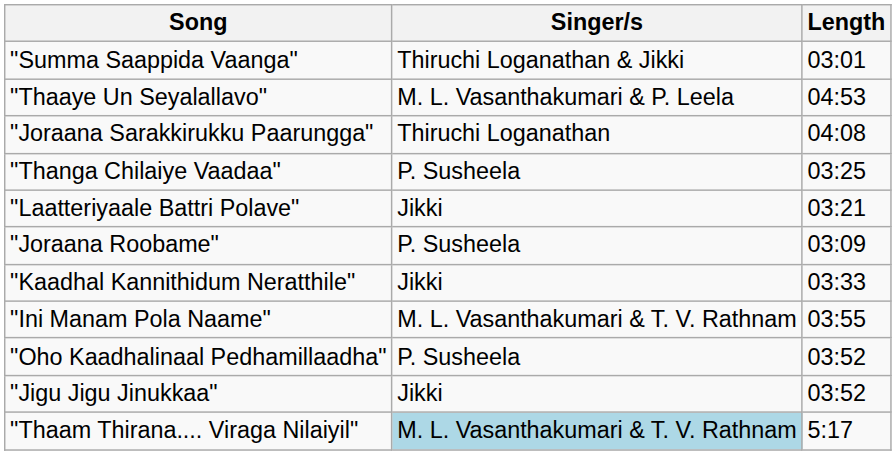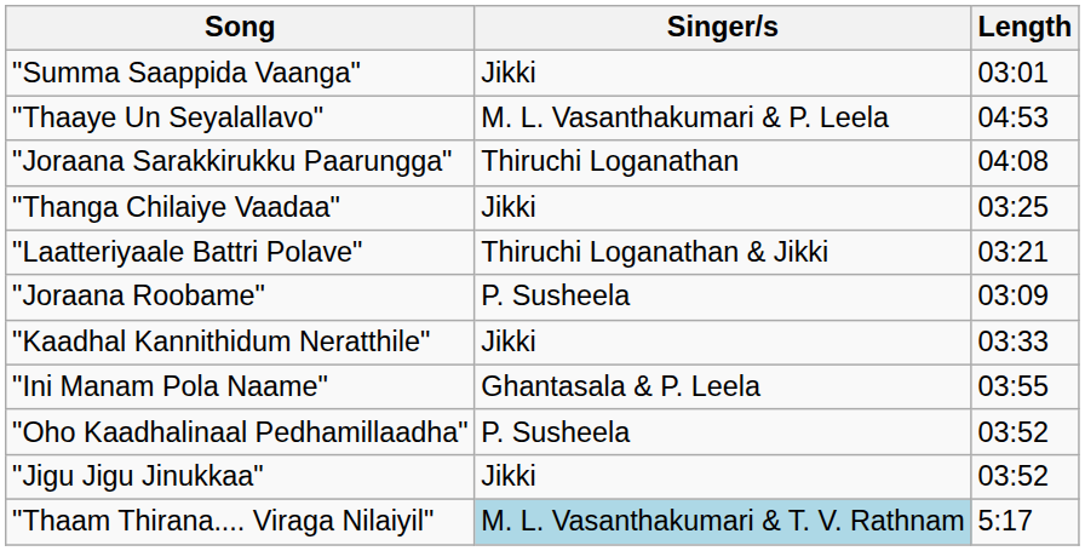"Summa Saappida Vaanga" | Singer/s: Thiruchi Loganathan & Jikki -> Jikki
"Thanga Chilaiye Vaadaa" | Singer/s: P. Susheela -> Jikki
"Laatteriyaale Battri Polave" | Singer/s: Jikki -> Thiruchi Loganathan & Jikki
"Ini Manam Pola Naame" | Singer/s: M. L. Vasanthakumari & T. V. Rathnam -> Ghantasala & P. Leela
